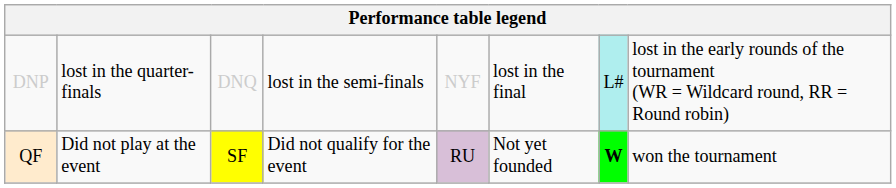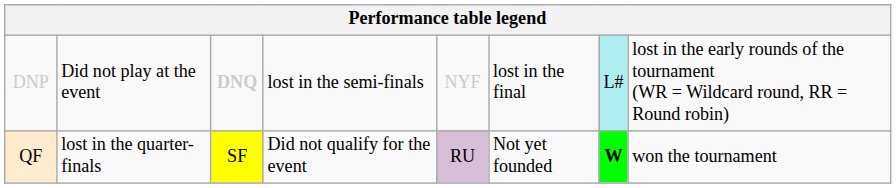DNP | column 2: lost in the quarter-finals -> Did not play at the event
DNP | column 3: normal -> bold
QF | column 2: Did not play at the event -> lost in the quarter-finals
